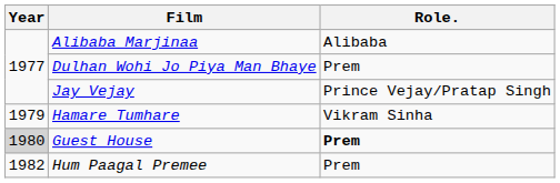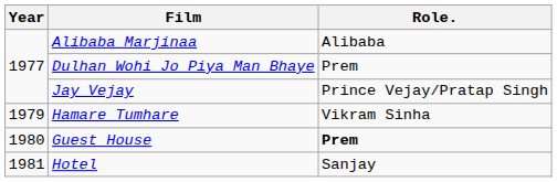Guest House | Year: lightgrey background -> no background
+ row: 1981 | Hotel | Sanjay
- row: 1982 | Hum Paagal Premee | Prem
